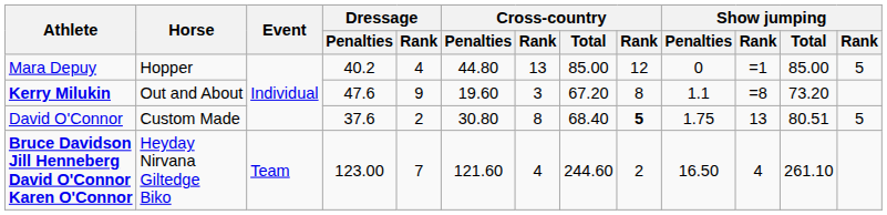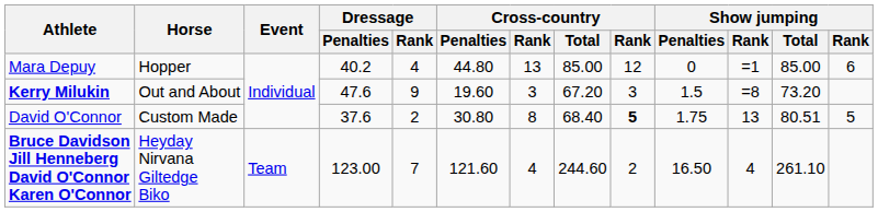Mara Depuy | column 13: 5 -> 6
Kerry Milukin | column 9: 8 -> 3
Kerry Milukin | Show jumping / Penalties: 1.1 -> 1.5
